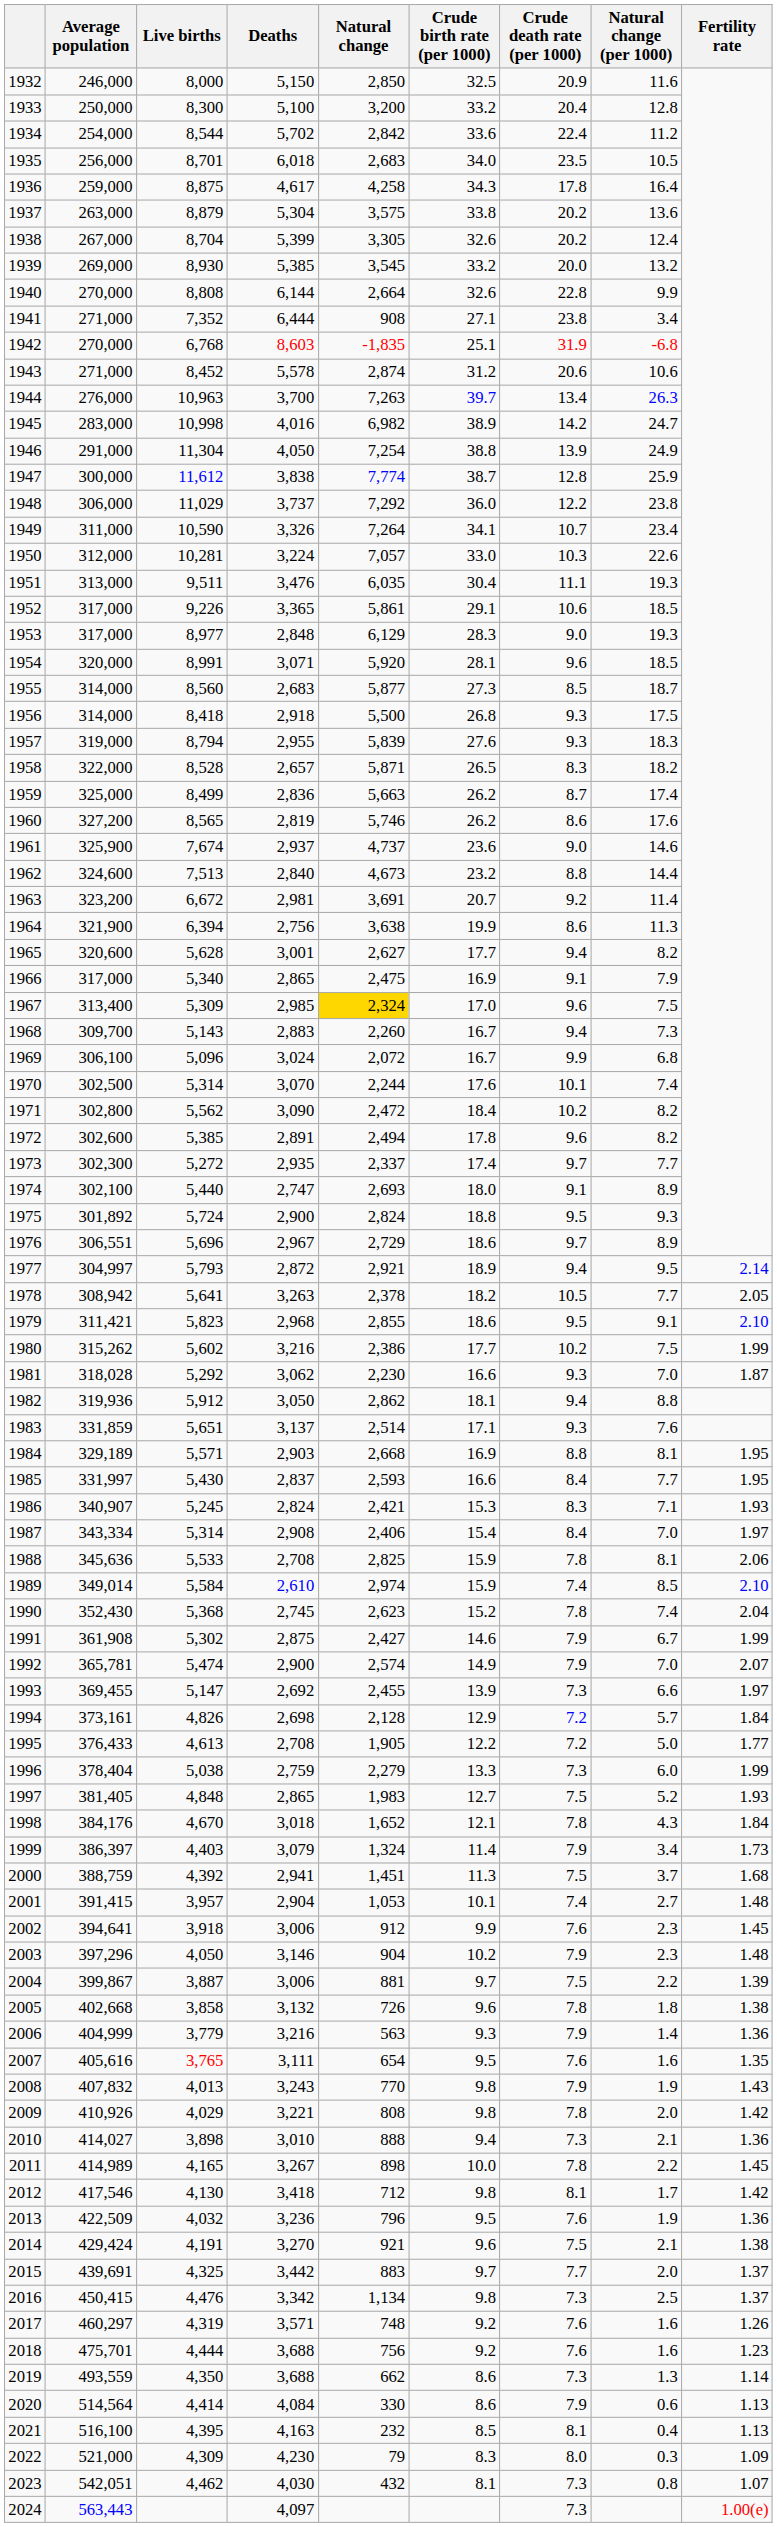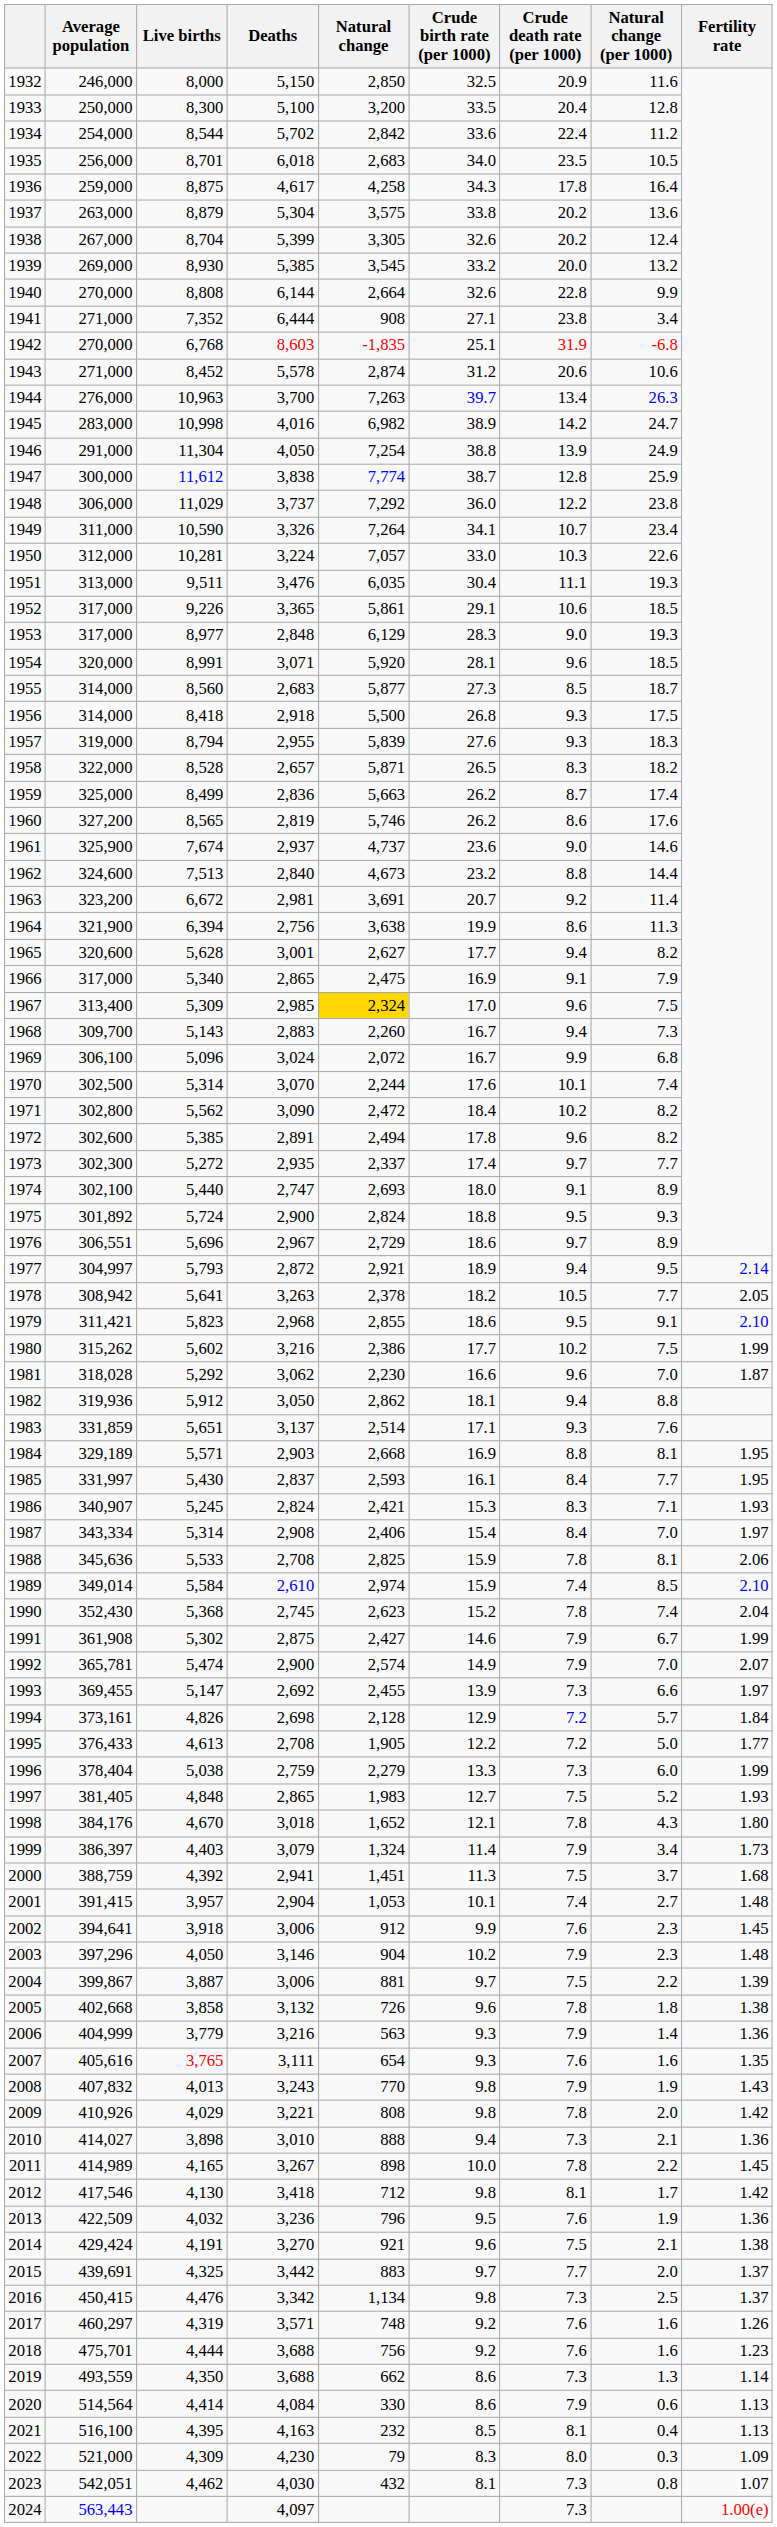1933 | Crude birth rate (per 1000): 33.2 -> 33.5
1981 | Crude death rate (per 1000): 9.3 -> 9.6
1985 | Crude birth rate (per 1000): 16.6 -> 16.1
1998 | Fertility rate: 1.84 -> 1.80
2007 | Crude birth rate (per 1000): 9.5 -> 9.3
